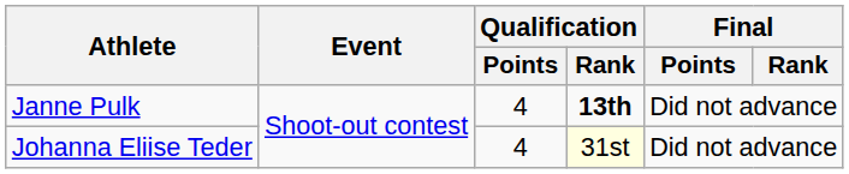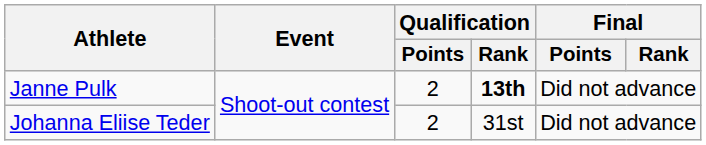Janne Pulk | Qualification / Points: 4 -> 2
Johanna Eliise Teder | Qualification / Points: 4 -> 2
Johanna Eliise Teder | Qualification / Rank: lightyellow background -> no background
